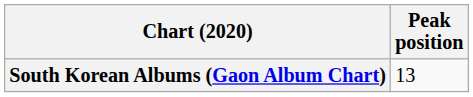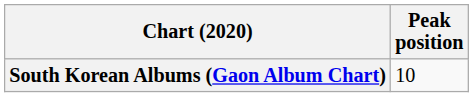South Korean Albums (Gaon Album Chart) | Peak position: 13 -> 10
